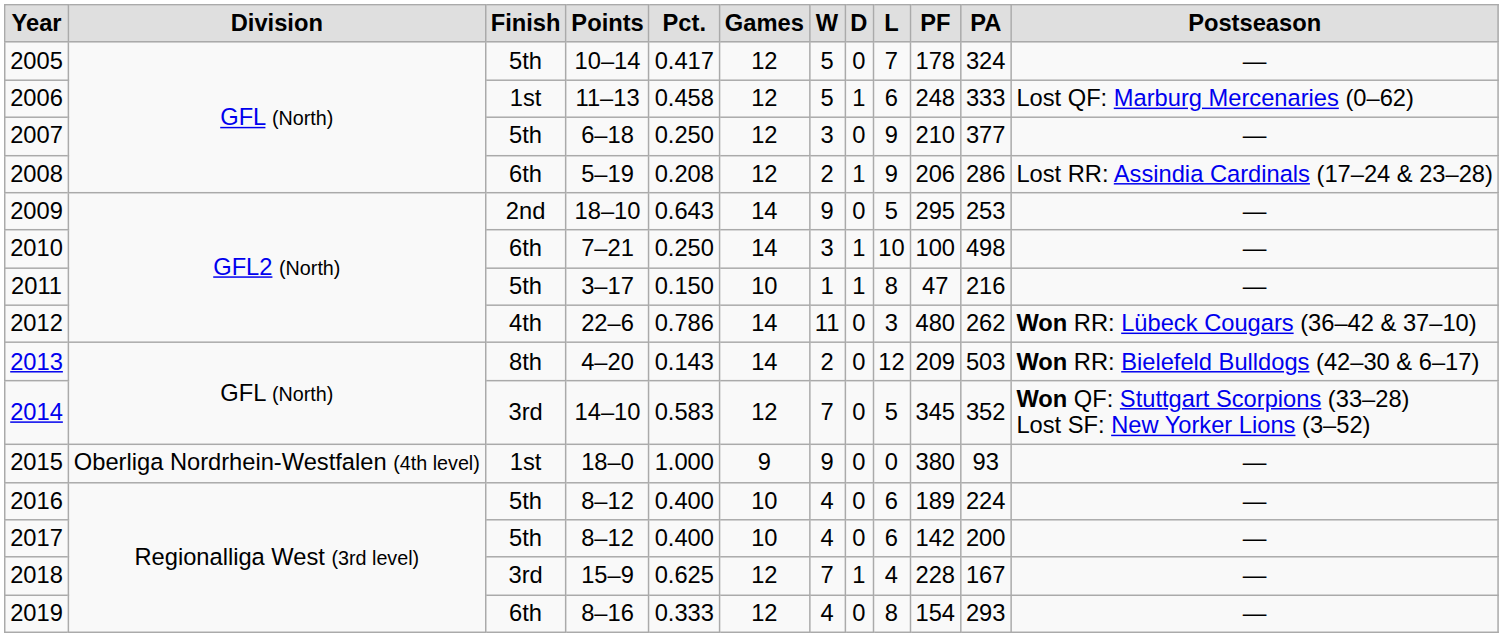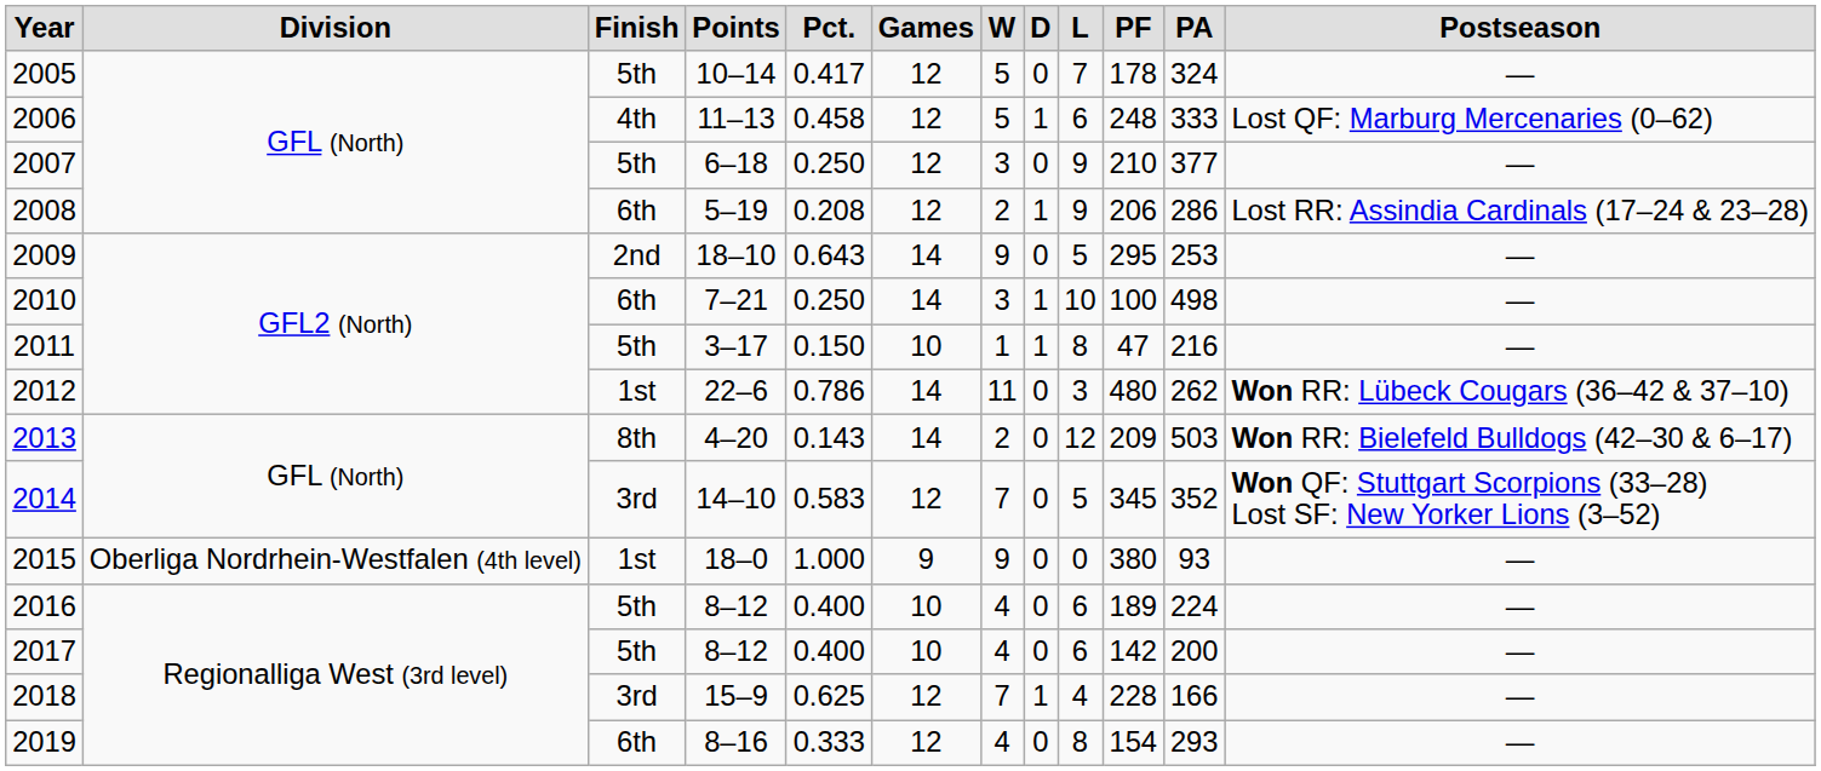2006 | column 3: 1st -> 4th
2012 | column 3: 4th -> 1st
2018 | column 11: 167 -> 166
